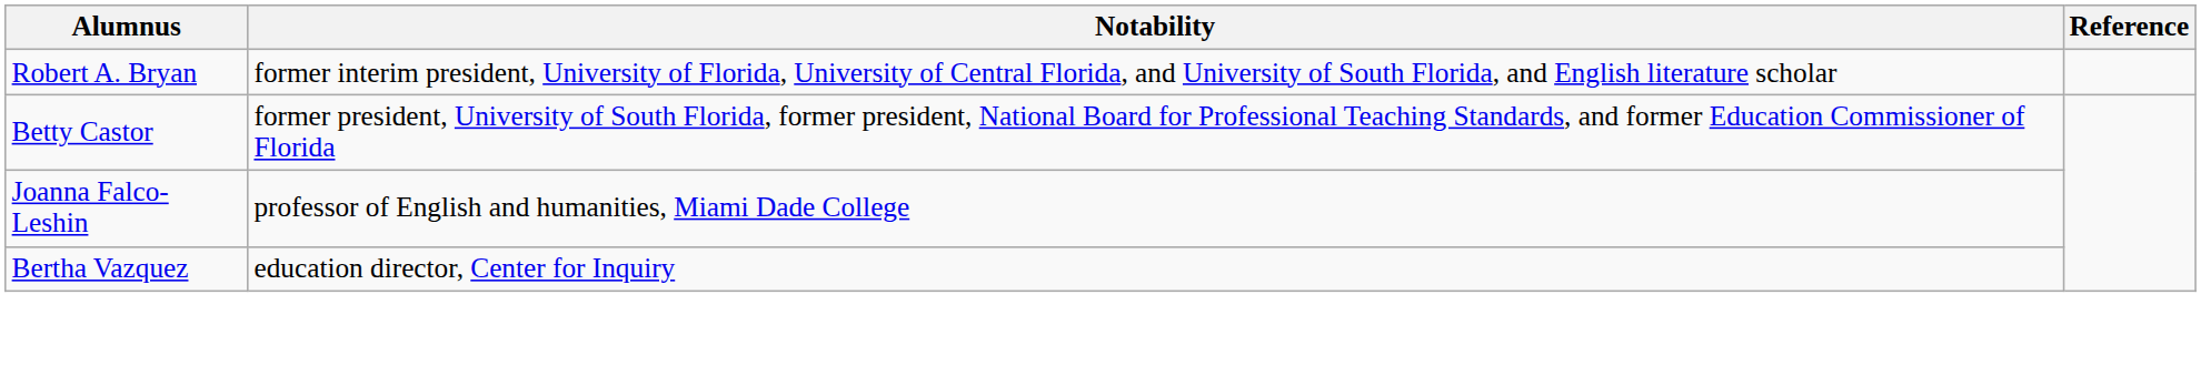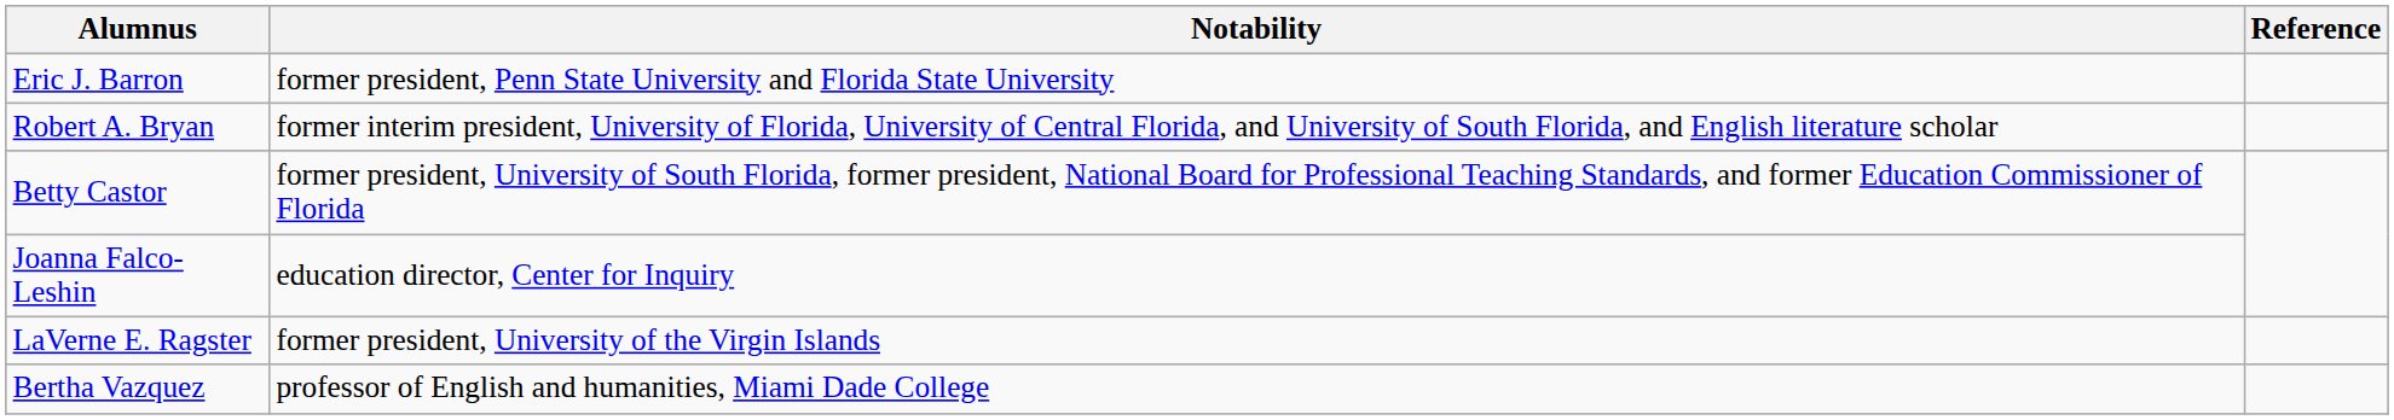+ row: Eric J. Barron | former president, Penn State University and Florida State University
Joanna Falco-Leshin | Notability: professor of English and humanities, Miami Dade College -> education director, Center for Inquiry
+ row: LaVerne E. Ragster | former president, University of the Virgin Islands
Bertha Vazquez | Notability: education director, Center for Inquiry -> professor of English and humanities, Miami Dade College
